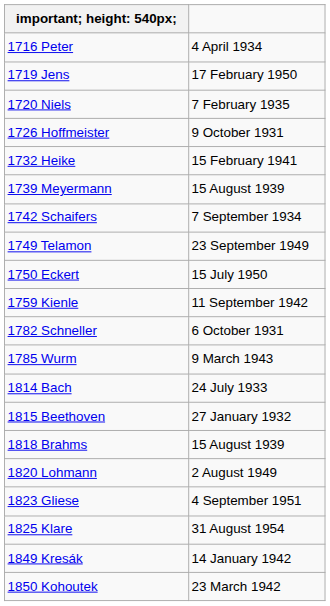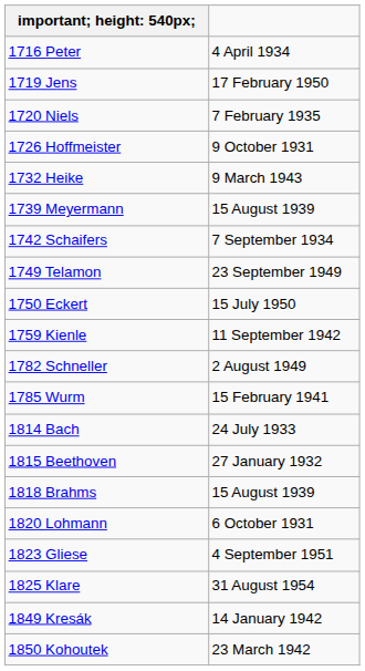1732 Heike | column 2: 15 February 1941 -> 9 March 1943
1782 Schneller | column 2: 6 October 1931 -> 2 August 1949
1785 Wurm | column 2: 9 March 1943 -> 15 February 1941
1820 Lohmann | column 2: 2 August 1949 -> 6 October 1931
